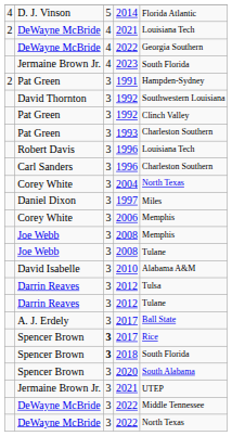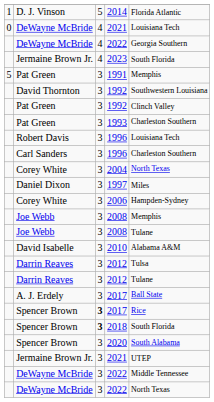2014 | column 1: 4 -> 1
DeWayne McBride / 2021 | column 1: 2 -> 0
1991 | column 1: 2 -> 5
1991 | column 5: Hampden-Sydney -> Memphis
2006 | column 5: Memphis -> Hampden-Sydney
